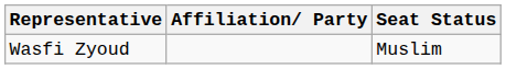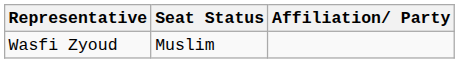columns swapped: Affiliation/ Party <-> Seat Status
